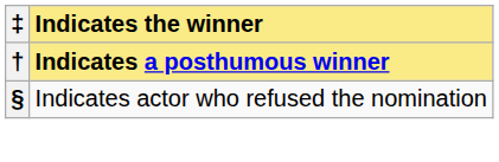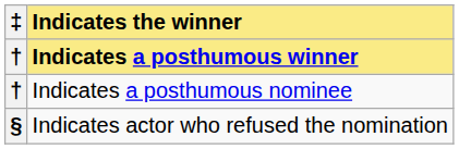+ row: † | Indicates a posthumous nominee
